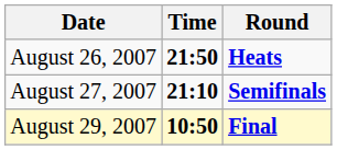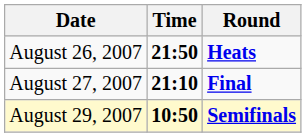August 27, 2007 | Round: Semifinals -> Final
August 29, 2007 | Round: Final -> Semifinals
